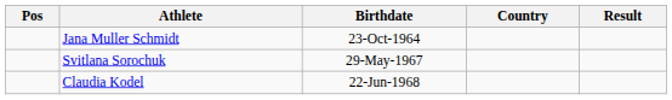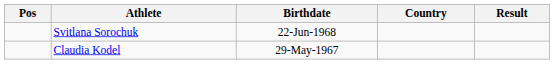- row: Jana Muller Schmidt | 23-Oct-1964
Svitlana Sorochuk | Birthdate: 29-May-1967 -> 22-Jun-1968
Claudia Kodel | Birthdate: 22-Jun-1968 -> 29-May-1967
